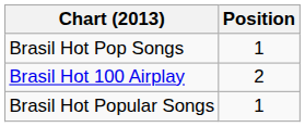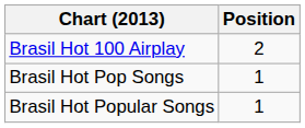rows swapped: Brasil Hot 100 Airplay <-> Brasil Hot Pop Songs
